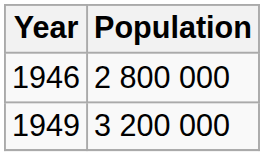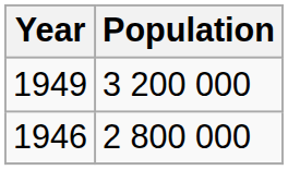rows swapped: 1946 <-> 1949
